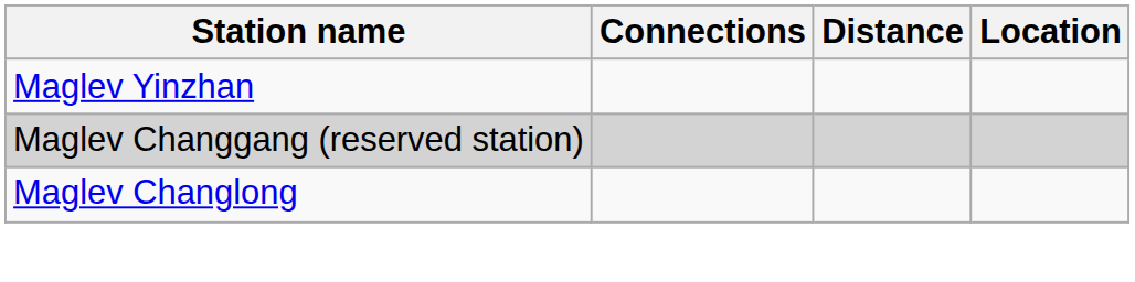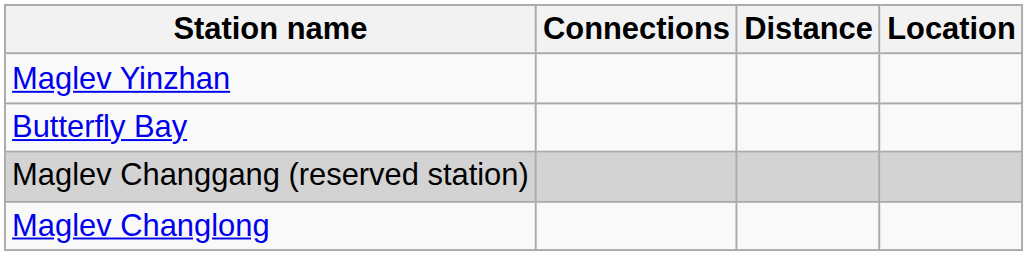+ row: Butterfly Bay
